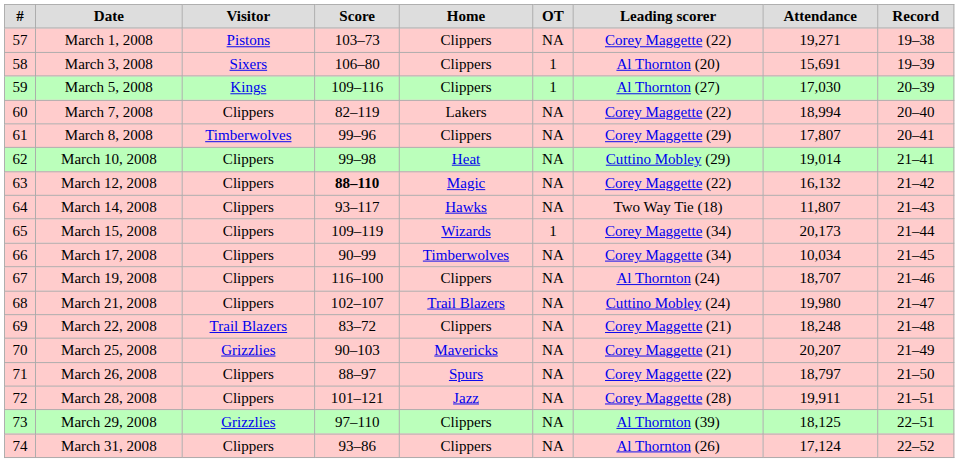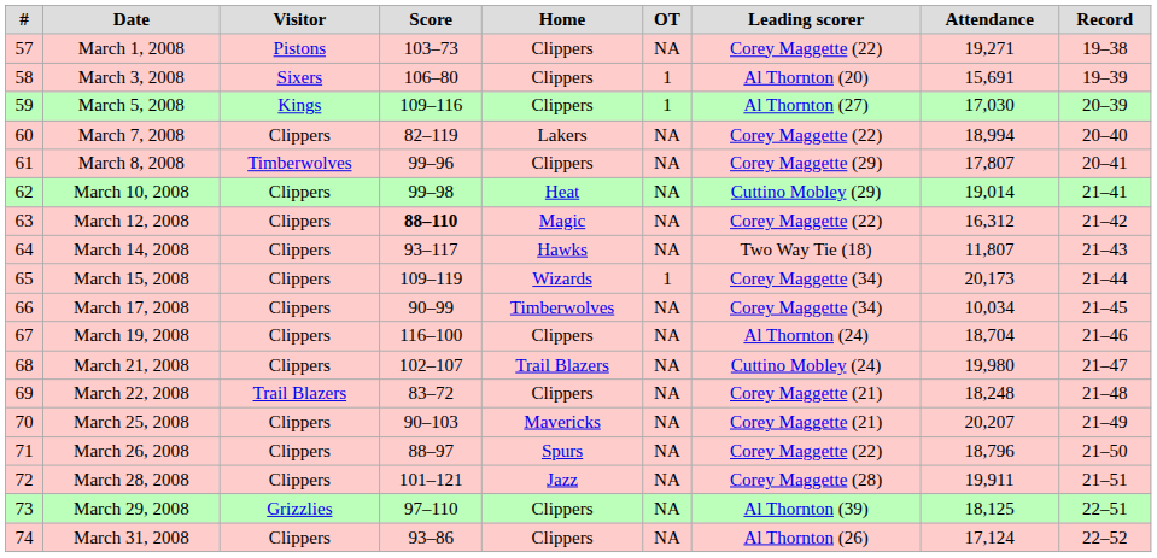March 12, 2008 | Attendance: 16,132 -> 16,312
March 19, 2008 | Attendance: 18,707 -> 18,704
March 25, 2008 | Visitor: Grizzlies -> Clippers
March 26, 2008 | Attendance: 18,797 -> 18,796
